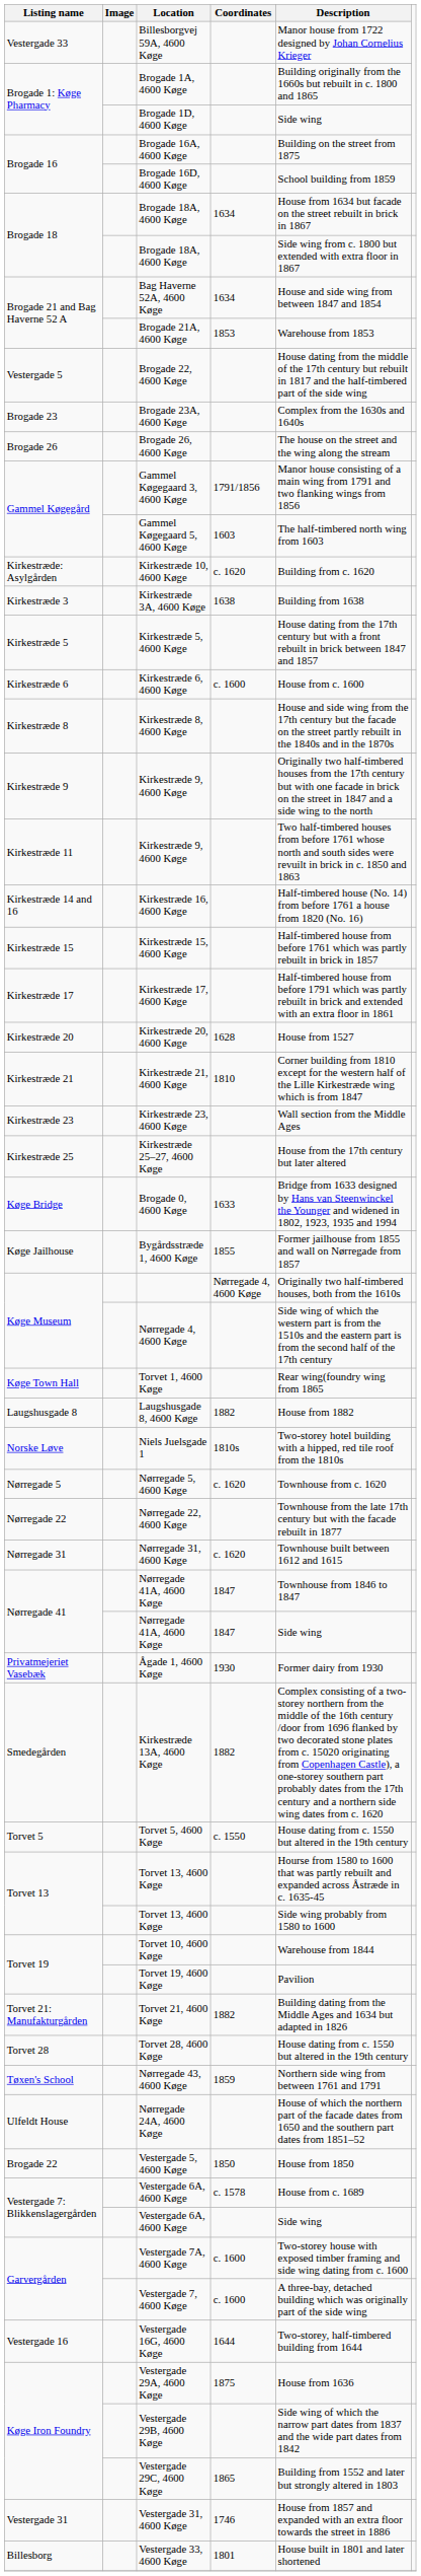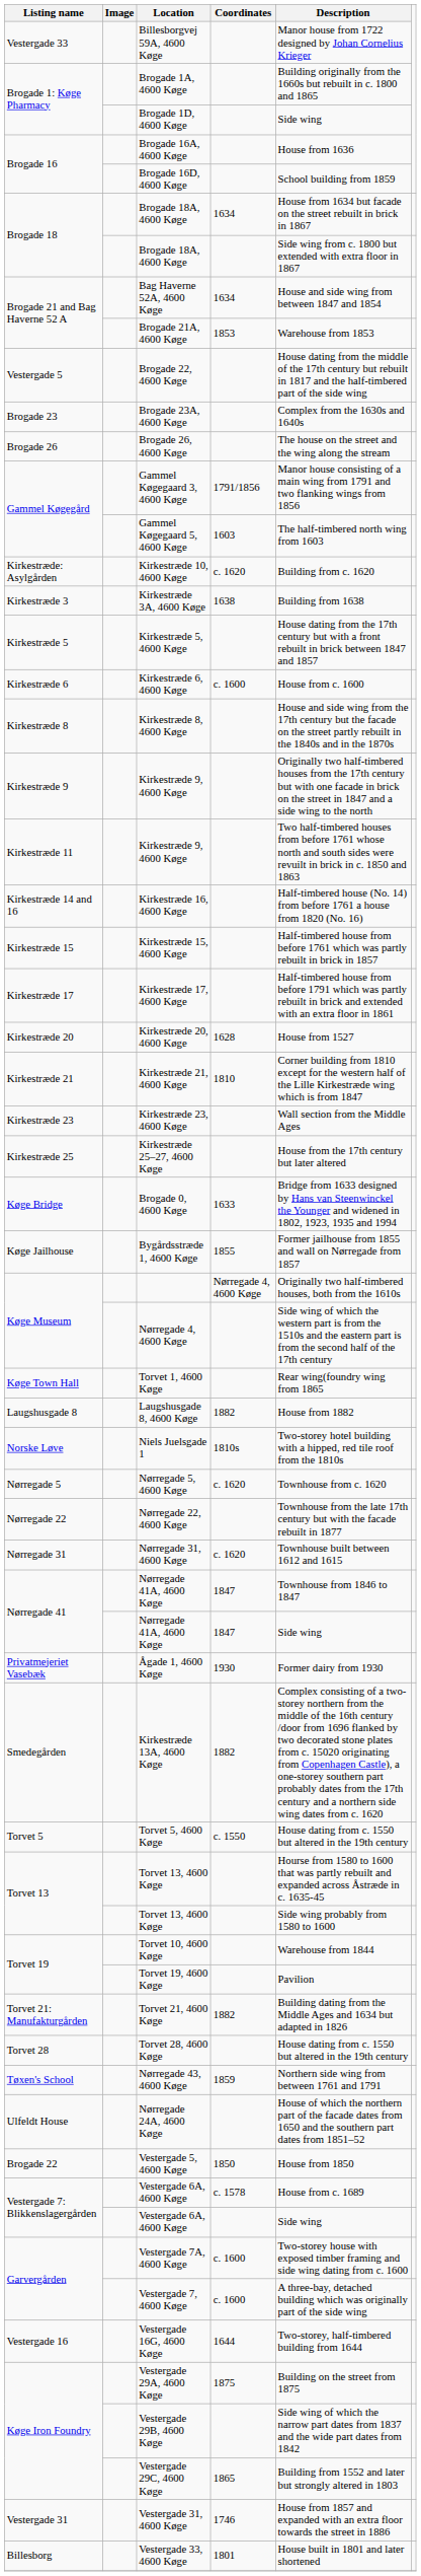Brogade 16A, 4600 Køge | Description: Building on the street from 1875 -> House from 1636
Vestergade 29A, 4600 Køge | Description: House from 1636 -> Building on the street from 1875
